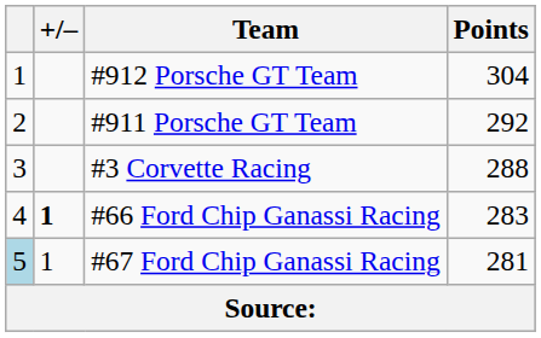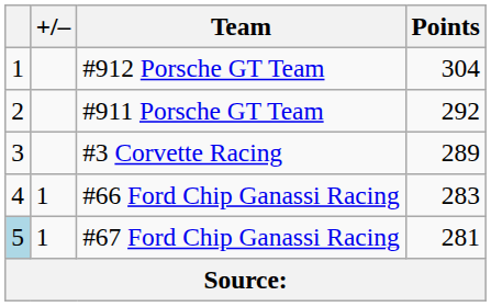#3 Corvette Racing | Points: 288 -> 289
#66 Ford Chip Ganassi Racing | +/–: bold -> normal
